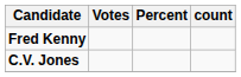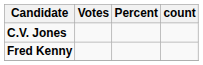rows swapped: Fred Kenny <-> C.V. Jones
